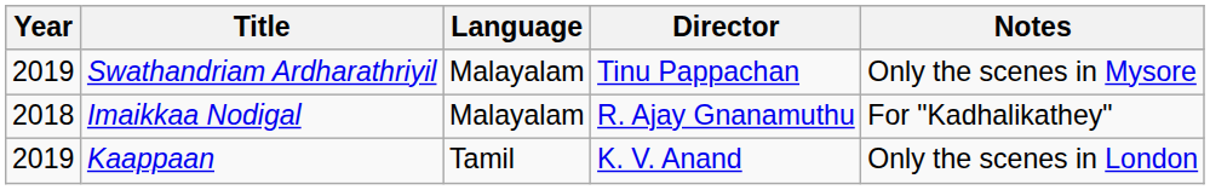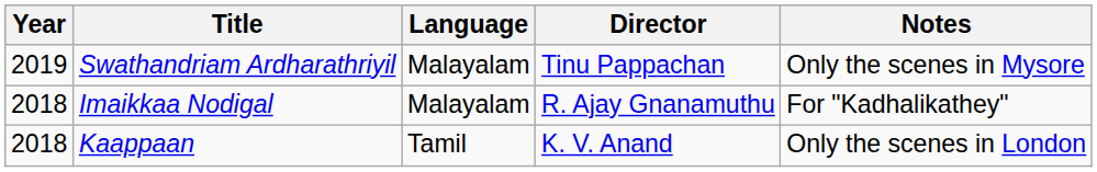Kaappaan | Year: 2019 -> 2018
